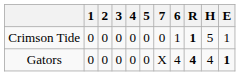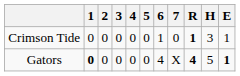columns swapped: 6 <-> 7
Crimson Tide | H: 5 -> 3
Gators | 1: normal -> bold
Gators | H: 4 -> 5
